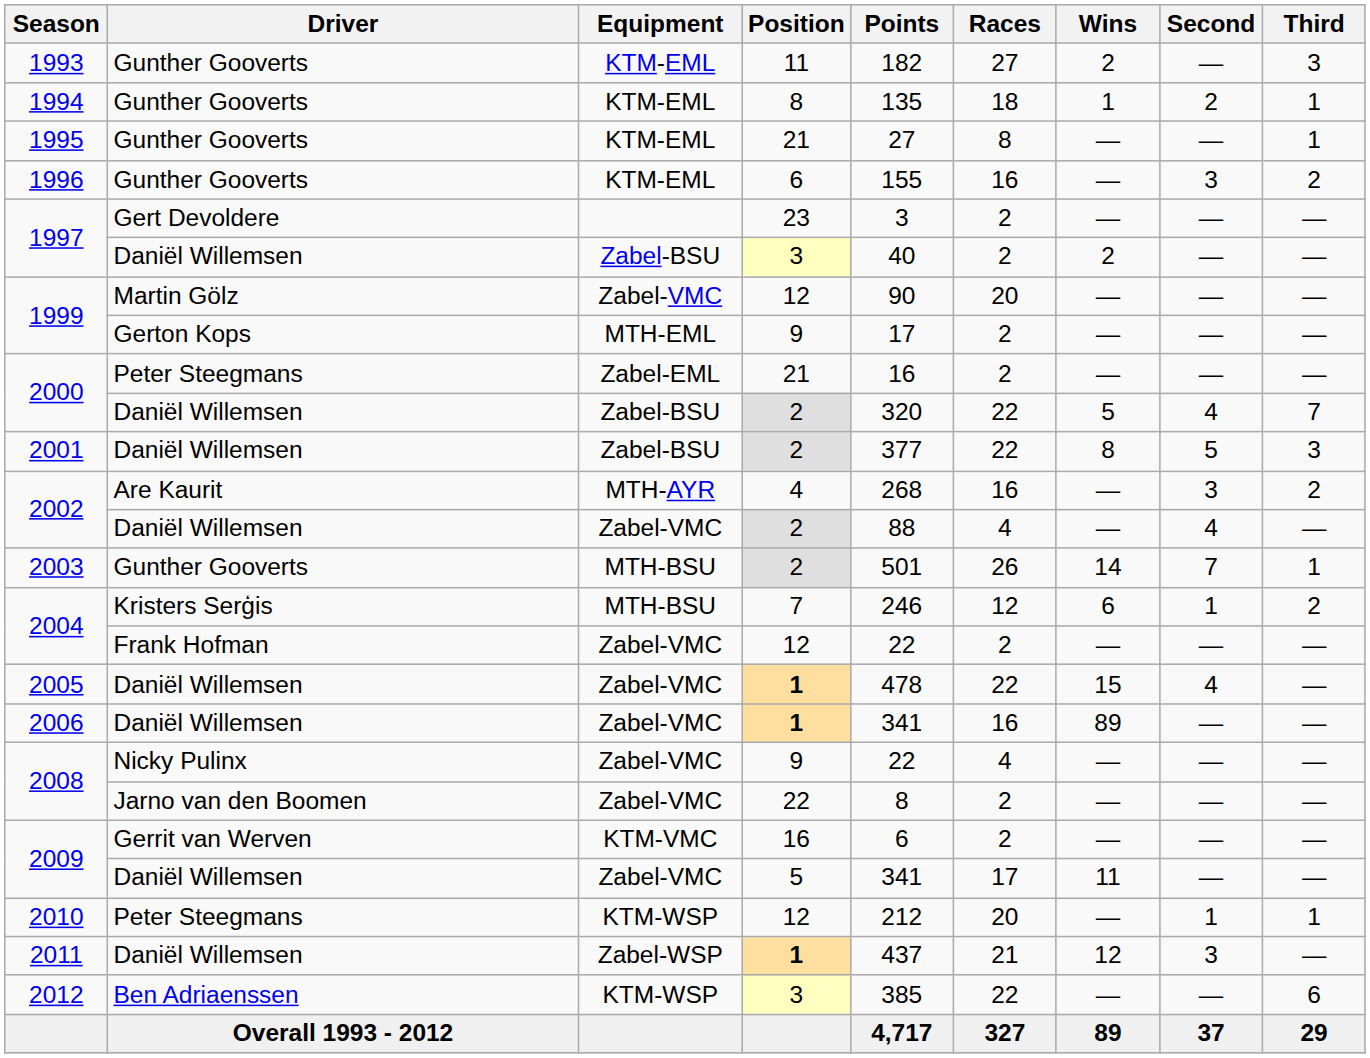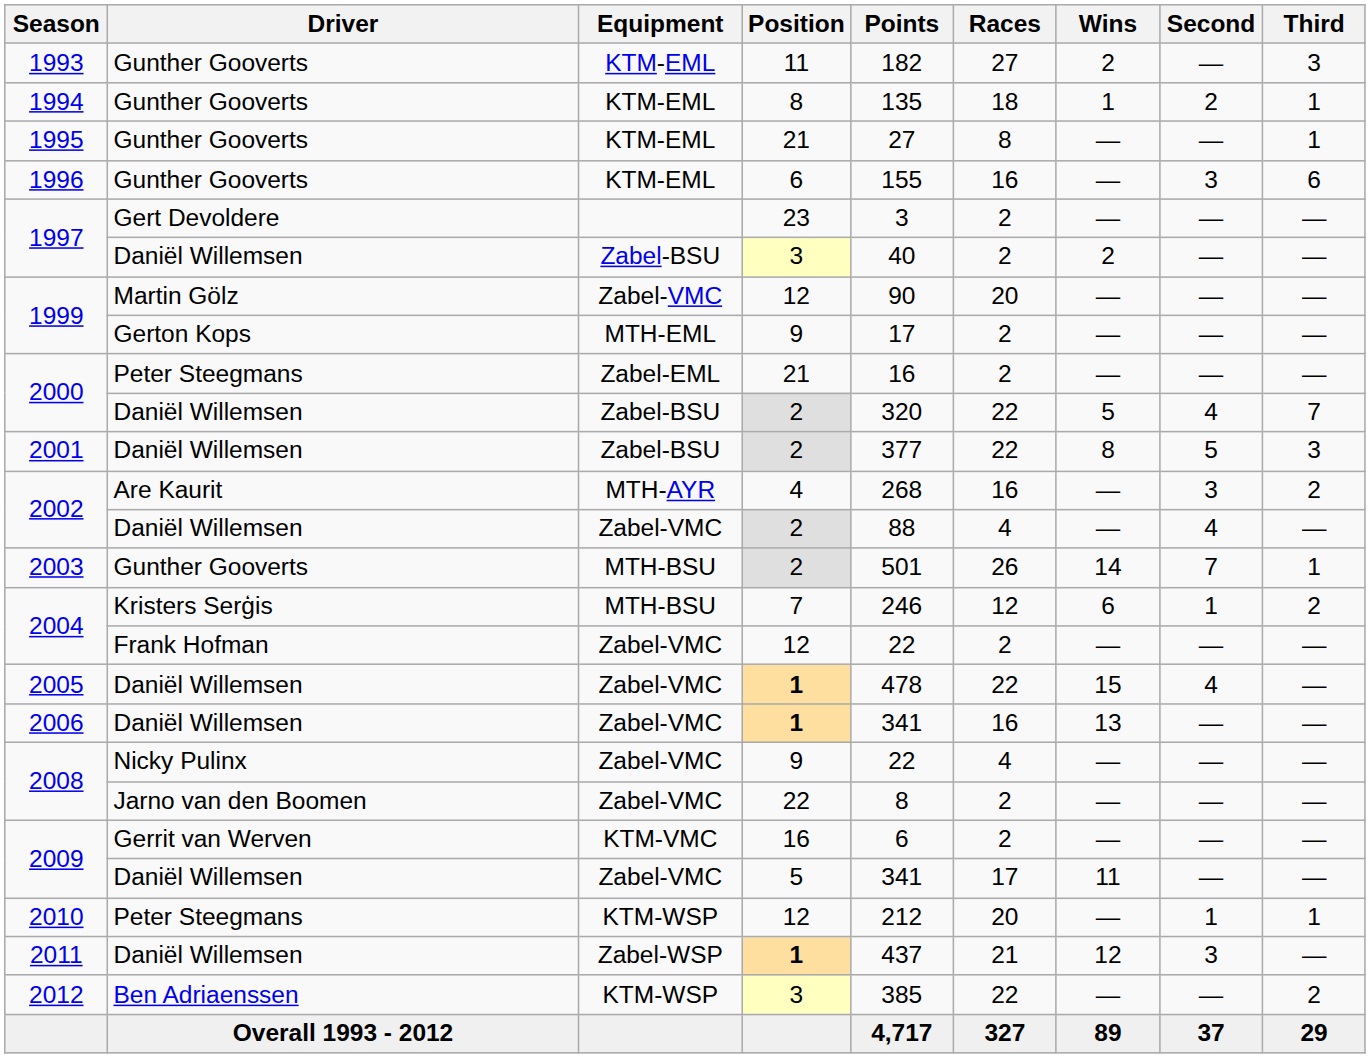1996 | Third: 2 -> 6
2006 | Wins: 89 -> 13
2012 | Third: 6 -> 2
